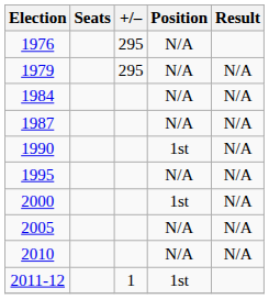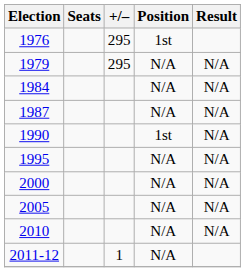1976 | Position: N/A -> 1st
2000 | Position: 1st -> N/A
2011-12 | Position: 1st -> N/A
